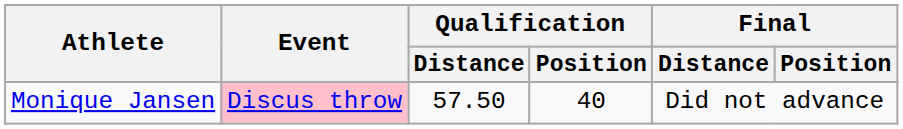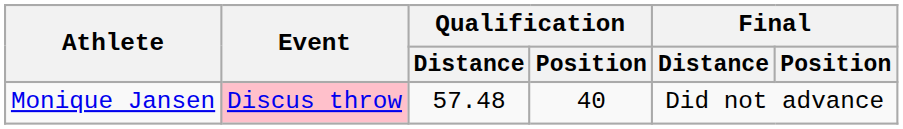Monique Jansen | Qualification / Distance: 57.50 -> 57.48
